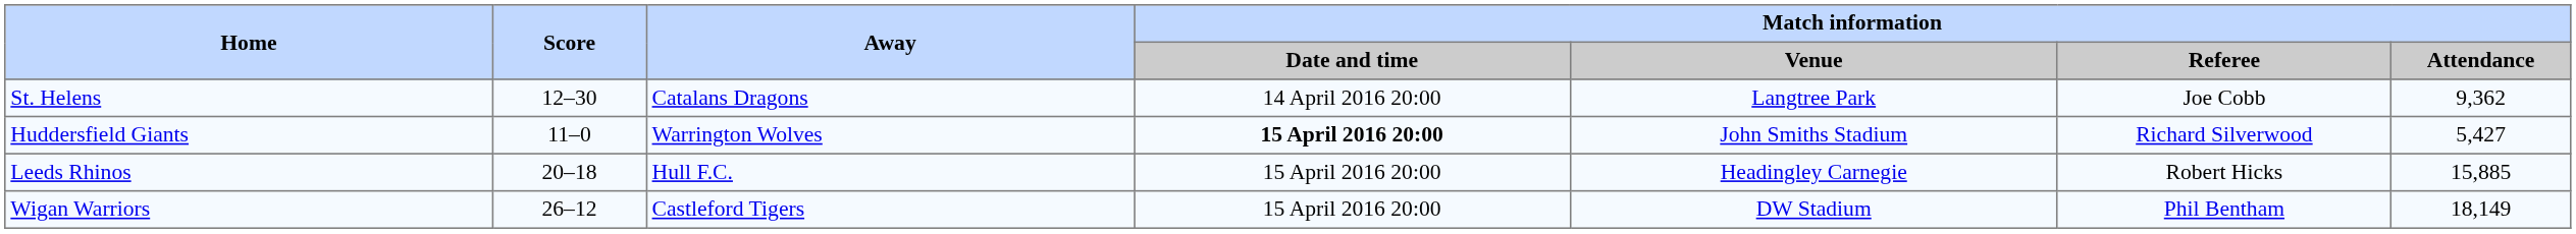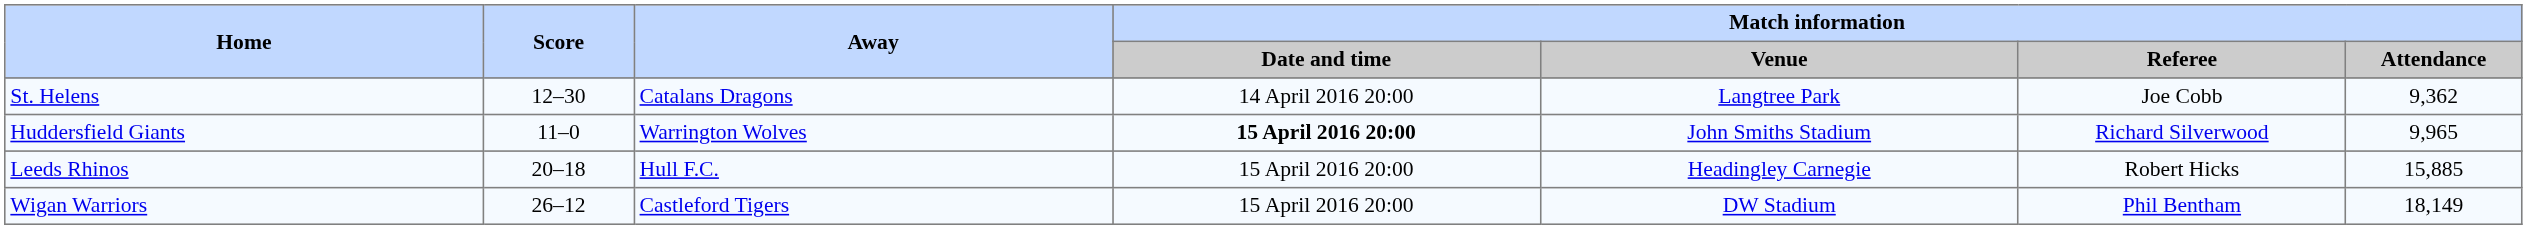Huddersfield Giants | Match information / Attendance: 5,427 -> 9,965
